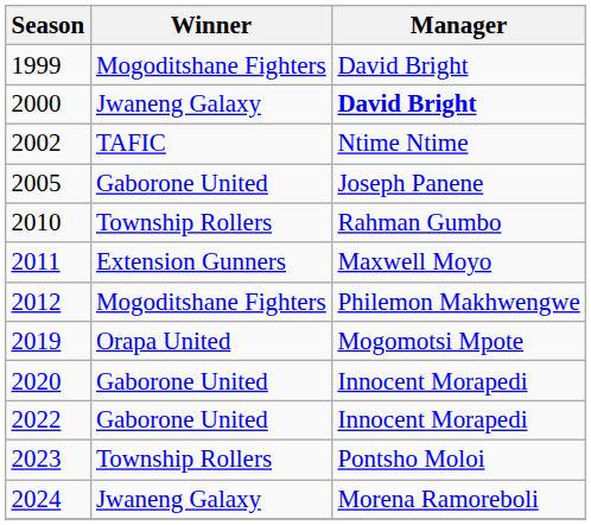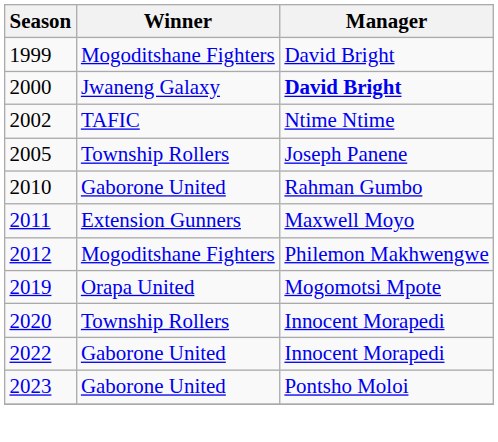2005 | Winner: Gaborone United -> Township Rollers
2010 | Winner: Township Rollers -> Gaborone United
2020 | Winner: Gaborone United -> Township Rollers
2023 | Winner: Township Rollers -> Gaborone United
- row: 2024 | Jwaneng Galaxy | Morena Ramoreboli
